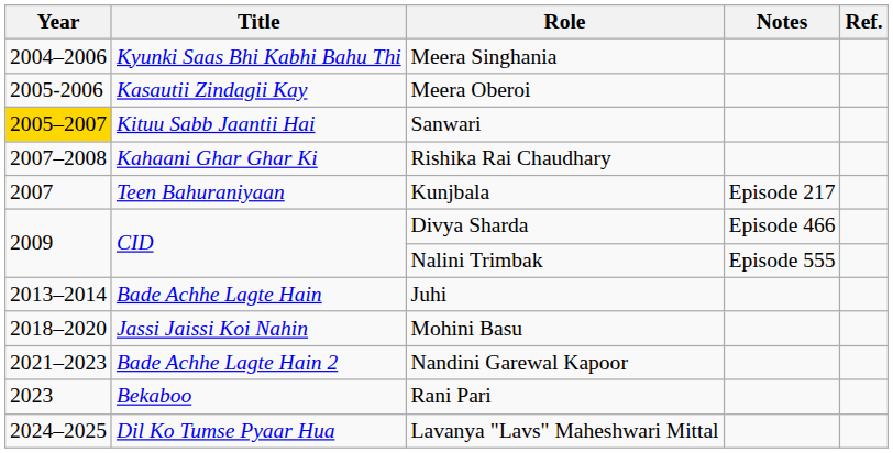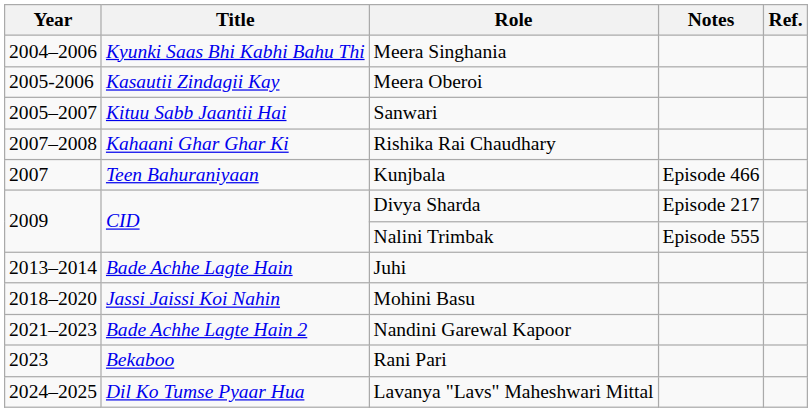Sanwari | Year: gold background -> no background
Kunjbala | Notes: Episode 217 -> Episode 466
Divya Sharda | Notes: Episode 466 -> Episode 217
